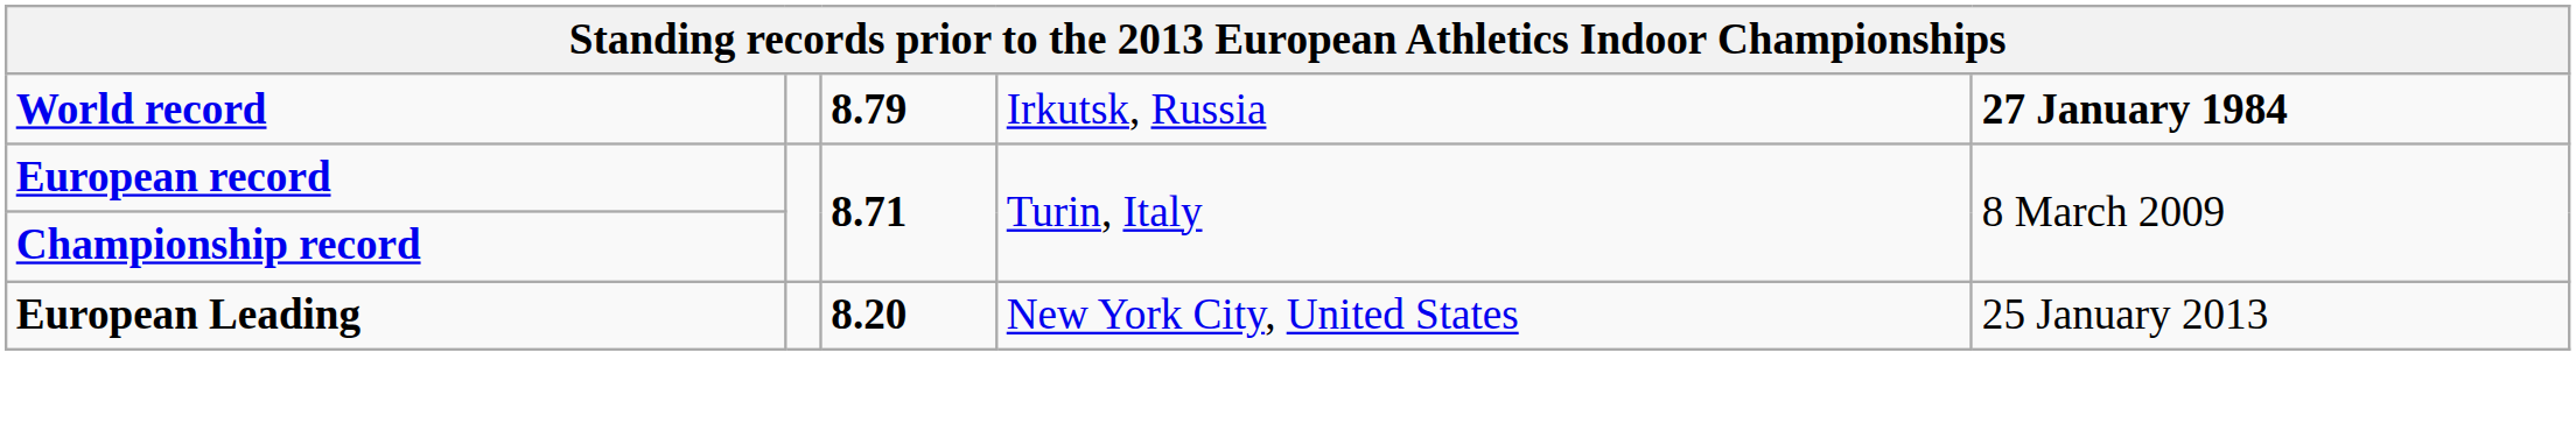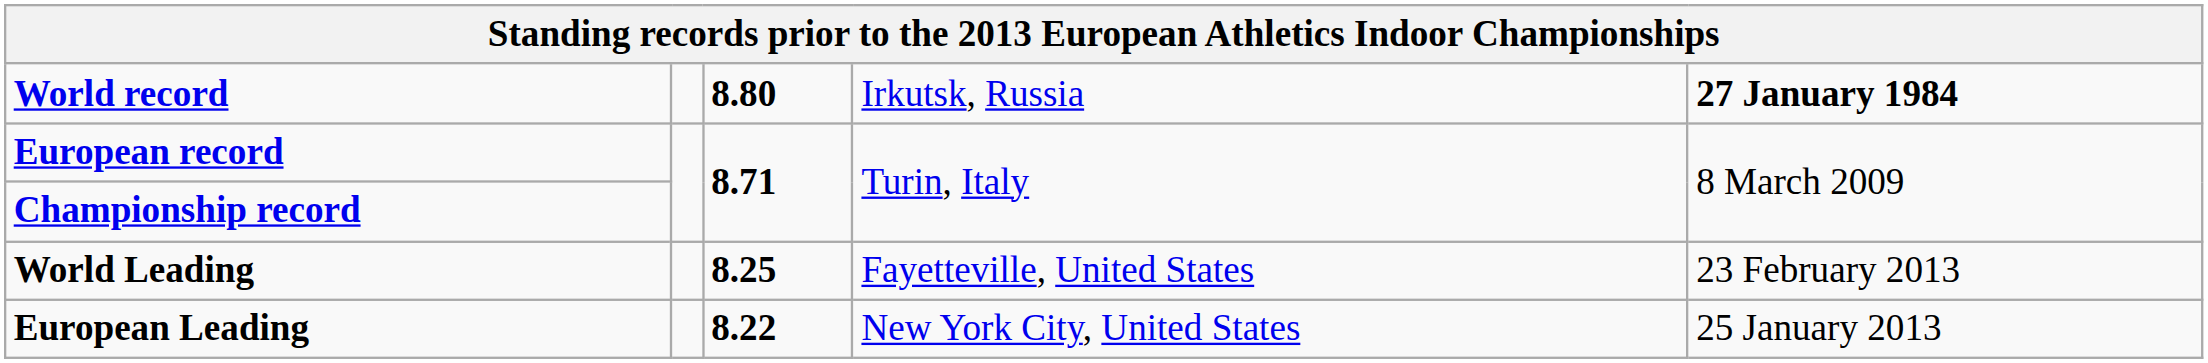World record | column 3: 8.79 -> 8.80
+ row: World Leading | 8.25 | Fayetteville, United States | 23 February 2013
European Leading | column 3: 8.20 -> 8.22
